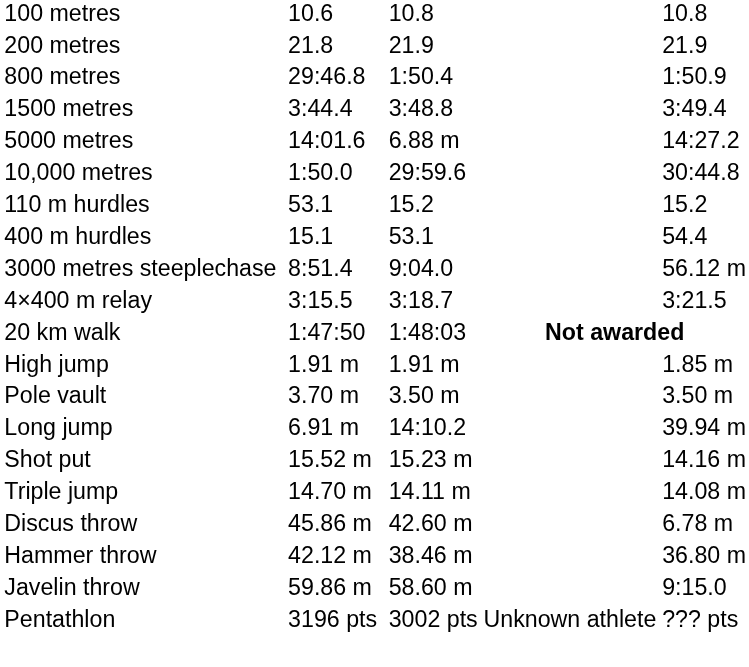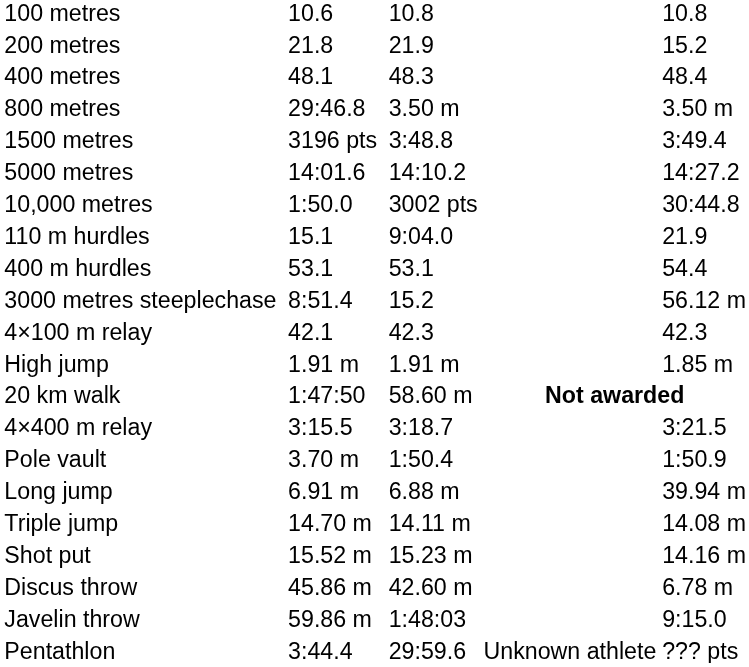200 metres | column 7: 21.9 -> 15.2
+ row: 400 metres | 48.1 | 48.3 | 48.4
800 metres | column 5: 1:50.4 -> 3.50 m
800 metres | column 7: 1:50.9 -> 3.50 m
1500 metres | column 3: 3:44.4 -> 3196 pts
5000 metres | column 5: 6.88 m -> 14:10.2
10,000 metres | column 5: 29:59.6 -> 3002 pts
110 m hurdles | column 3: 53.1 -> 15.1
110 m hurdles | column 5: 15.2 -> 9:04.0
110 m hurdles | column 7: 15.2 -> 21.9
400 m hurdles | column 3: 15.1 -> 53.1
3000 metres steeplechase | column 5: 9:04.0 -> 15.2
+ row: 4×100 m relay | 42.1 | 42.3 | 42.3
rows swapped: 4×400 m relay <-> High jump
20 km walk | column 5: 1:48:03 -> 58.60 m
Pole vault | column 5: 3.50 m -> 1:50.4
Pole vault | column 7: 3.50 m -> 1:50.9
Long jump | column 5: 14:10.2 -> 6.88 m
rows swapped: Triple jump <-> Shot put
- row: Hammer throw | 42.12 m | 38.46 m | 36.80 m
Javelin throw | column 5: 58.60 m -> 1:48:03
Pentathlon | column 3: 3196 pts -> 3:44.4
Pentathlon | column 5: 3002 pts -> 29:59.6
